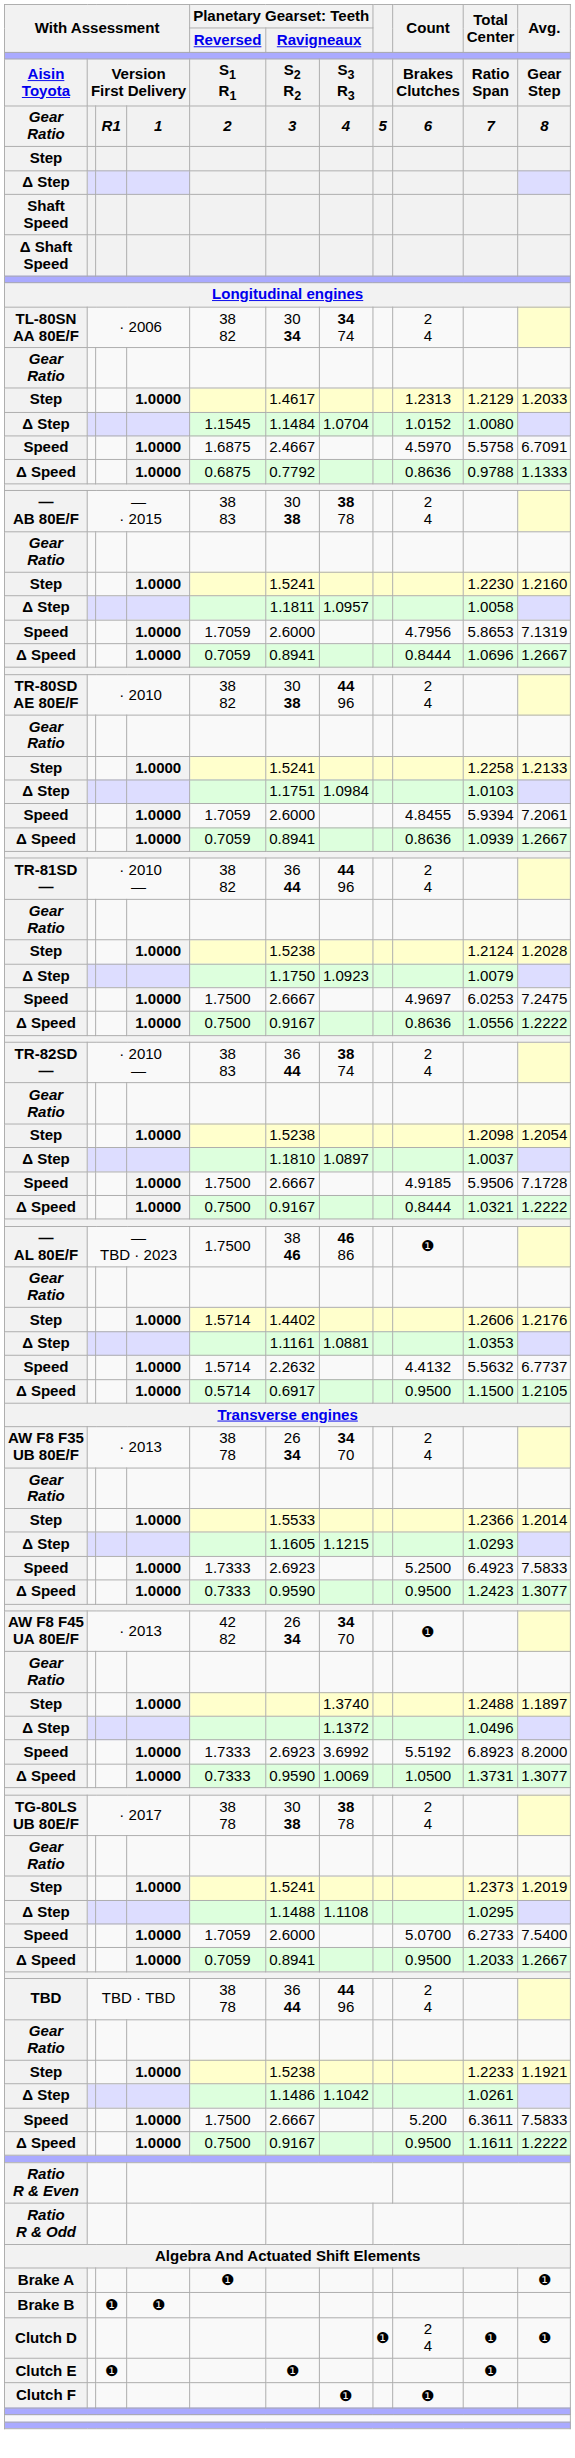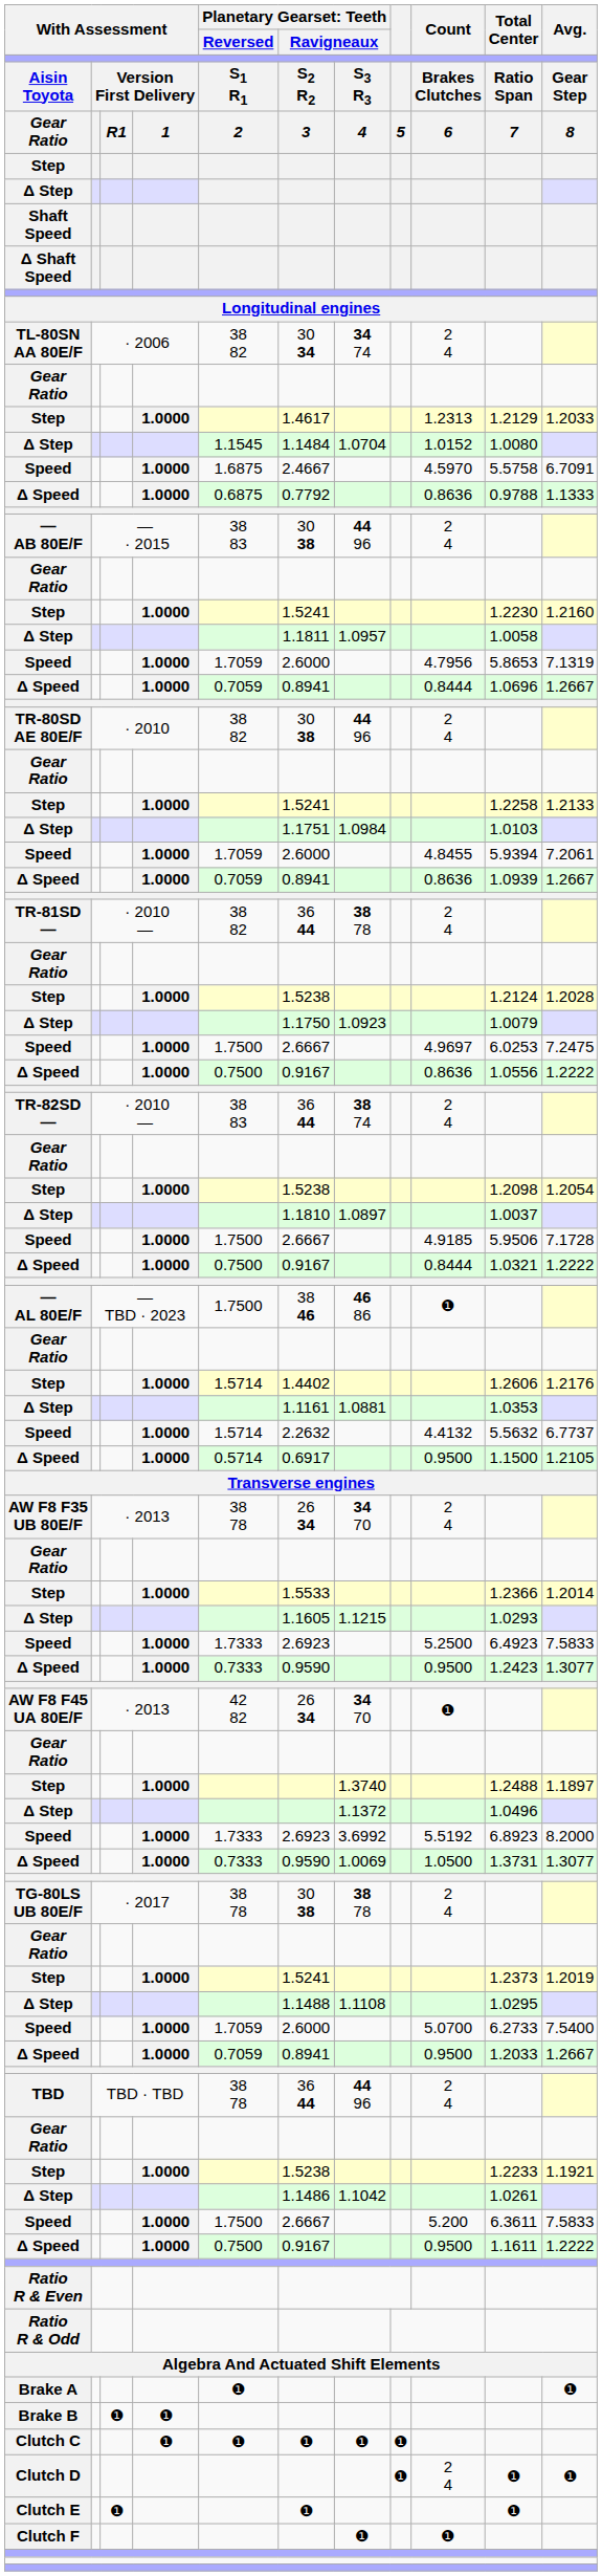— AB 80E/F | column 7: 38 78 -> 44 96
TR-81SD — | column 7: 44 96 -> 38 78
+ row: Clutch C | ❶ | ❶ | ❶ | ❶ | ❶
